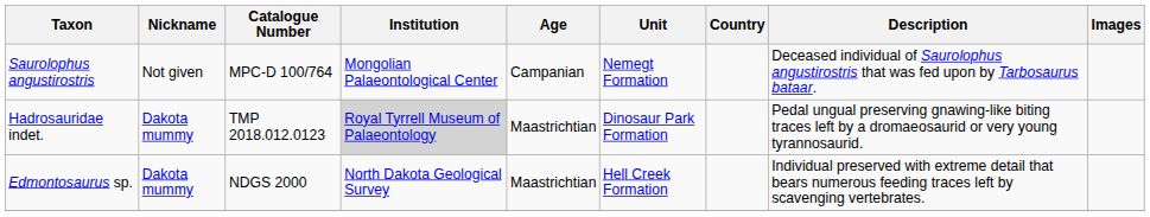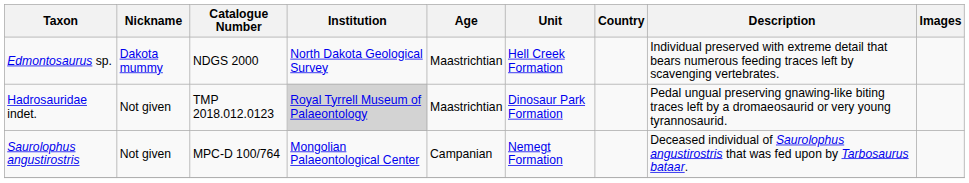rows swapped: Edmontosaurus sp. <-> Saurolophus angustirostris
Hadrosauridae indet. | Nickname: Dakota mummy -> Not given
